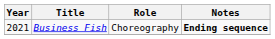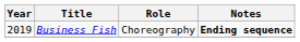Business Fish | Year: 2021 -> 2019
